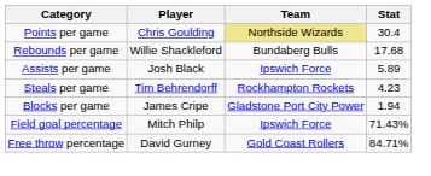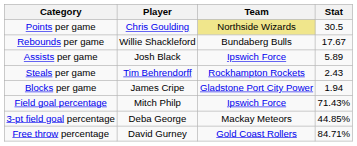Points per game | Stat: 30.4 -> 30.5
Rebounds per game | Stat: 17.68 -> 17.67
Steals per game | Stat: 4.23 -> 2.43
+ row: 3-pt field goal percentage | Deba George | Mackay Meteors | 44.85%
